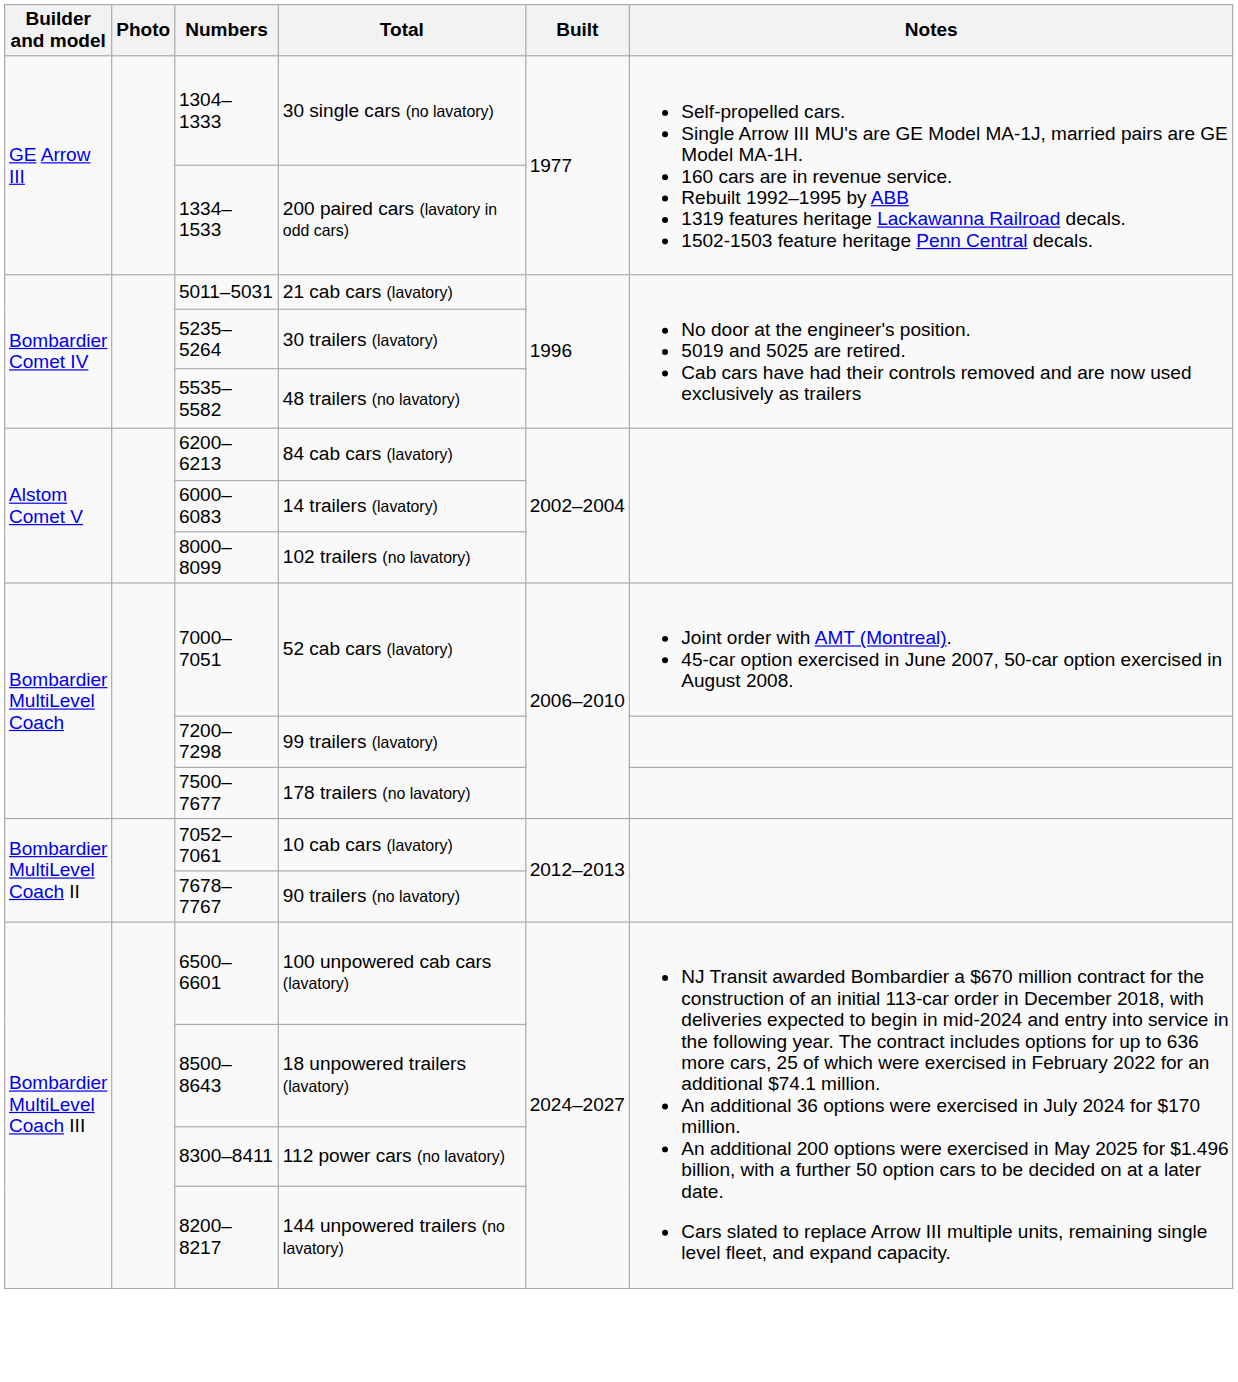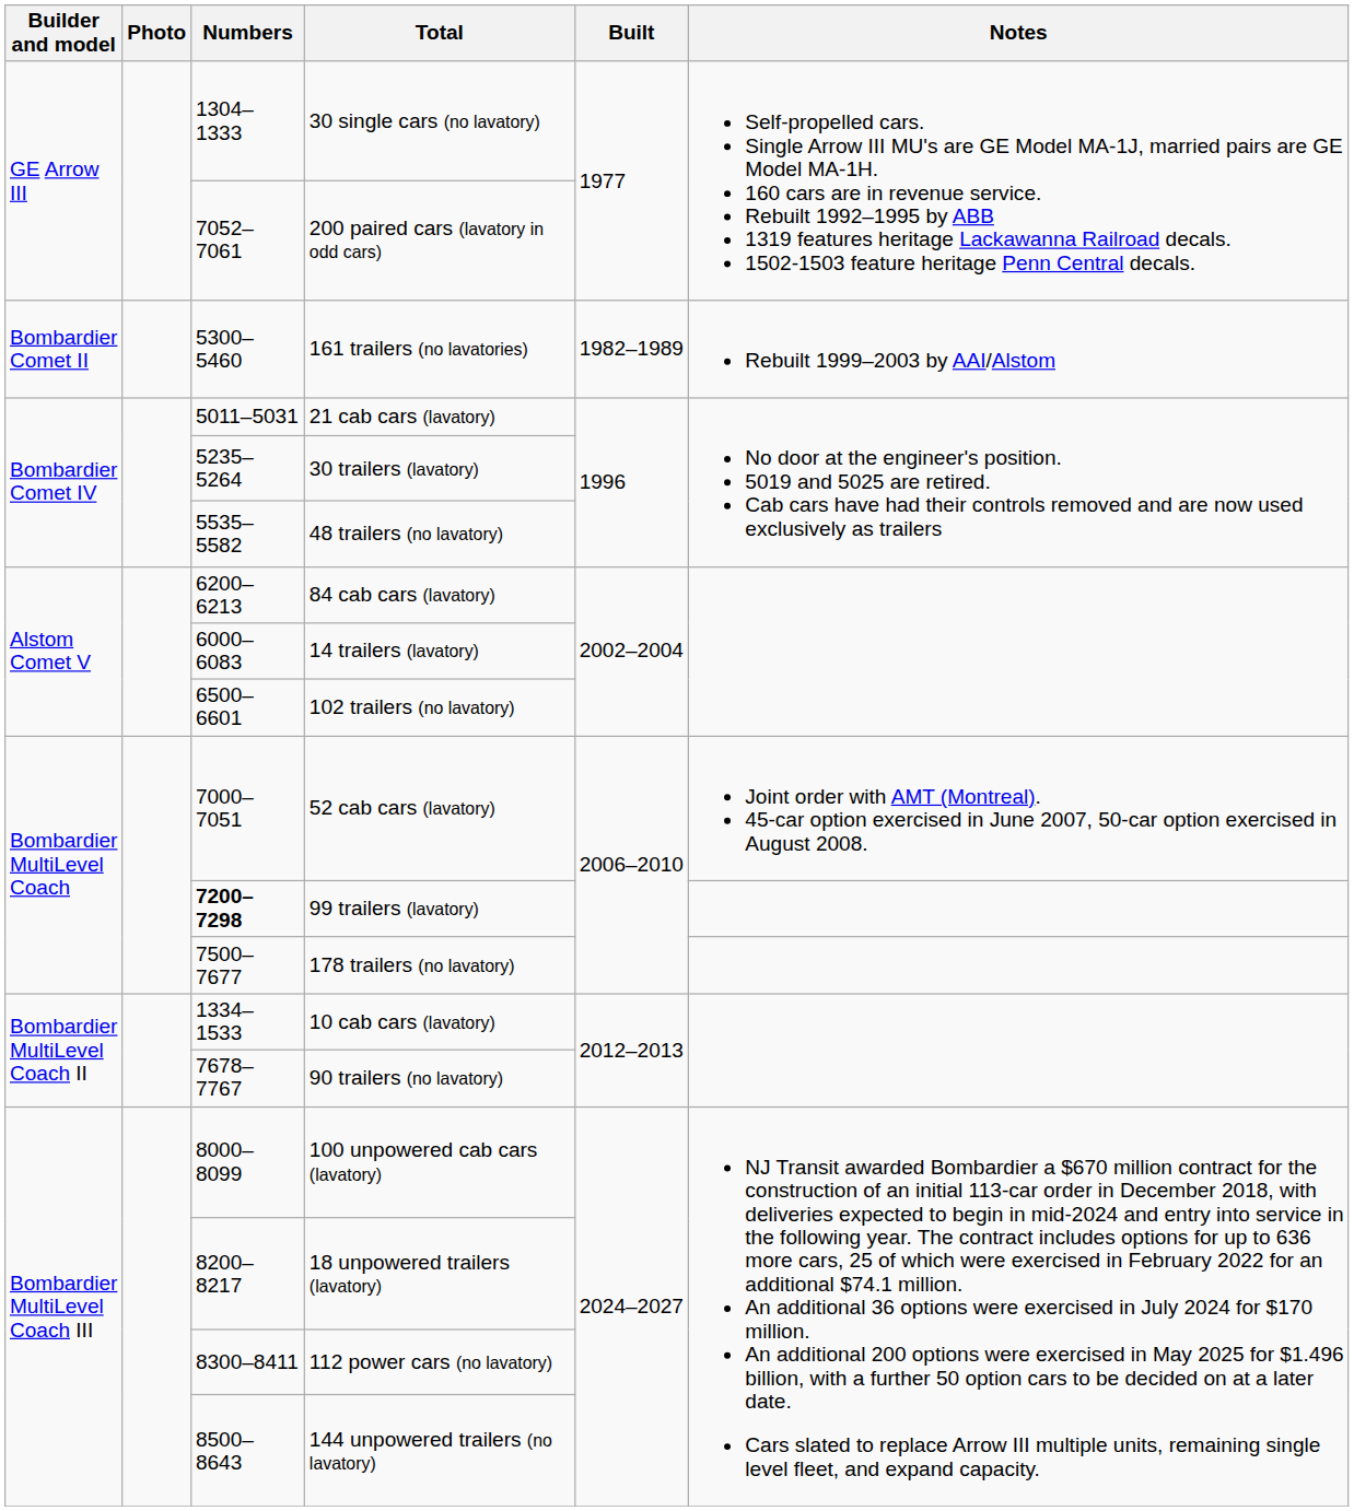200 paired cars (lavatory in odd cars) | Numbers: 1334–1533 -> 7052–7061
+ row: Bombardier Comet II | 5300–5460 | 161 trailers (no lavatories) | 1982–1989 | Rebuilt 1999–2003 by AAI/Alstom
102 trailers (no lavatory) | Numbers: 8000–8099 -> 6500–6601
99 trailers (lavatory) | Numbers: normal -> bold
10 cab cars (lavatory) | Numbers: 7052–7061 -> 1334–1533
100 unpowered cab cars (lavatory) | Numbers: 6500–6601 -> 8000–8099
18 unpowered trailers (lavatory) | Numbers: 8500–8643 -> 8200–8217
144 unpowered trailers (no lavatory) | Numbers: 8200–8217 -> 8500–8643
